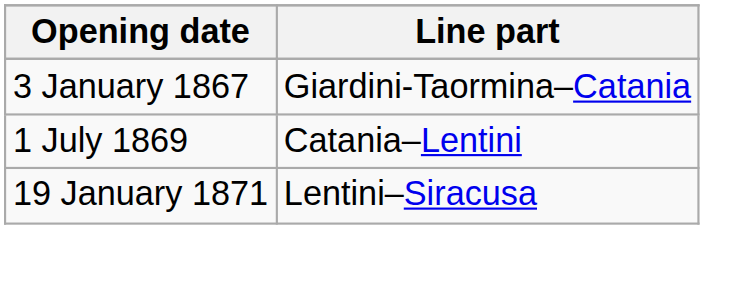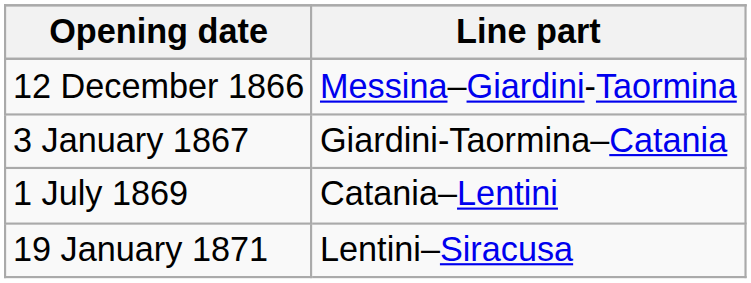+ row: 12 December 1866 | Messina–Giardini-Taormina
